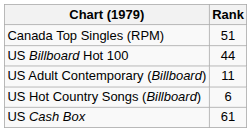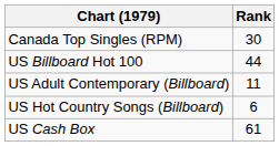Canada Top Singles (RPM) | Rank: 51 -> 30
